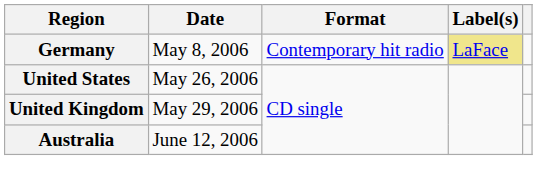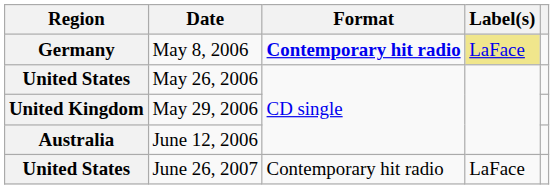May 8, 2006 | Format: normal -> bold
+ row: United States | June 26, 2007 | Contemporary hit radio | LaFace
